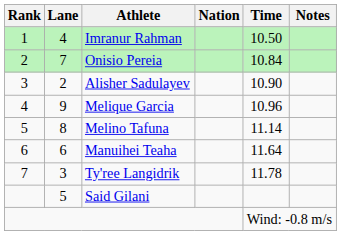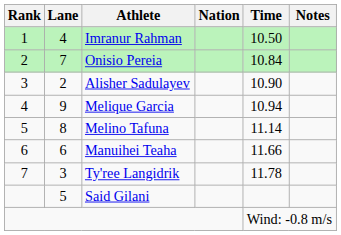Melique Garcia | Time: 10.96 -> 10.94
Manuihei Teaha | Time: 11.64 -> 11.66
